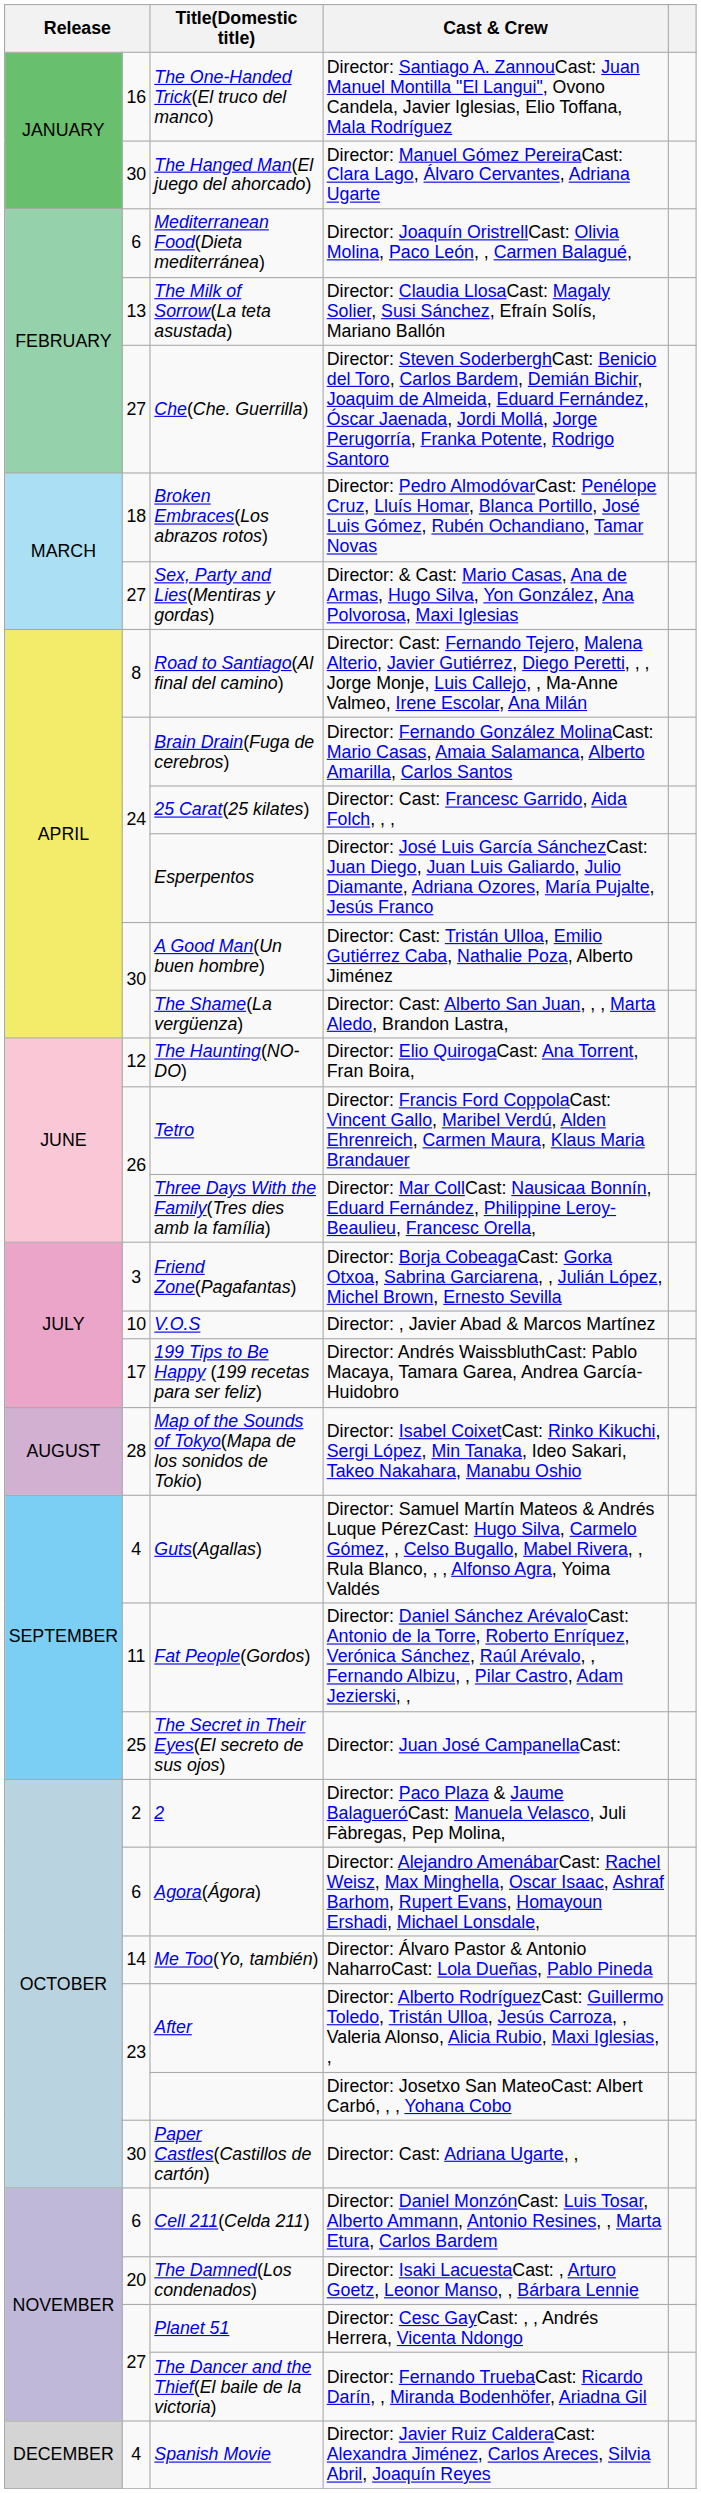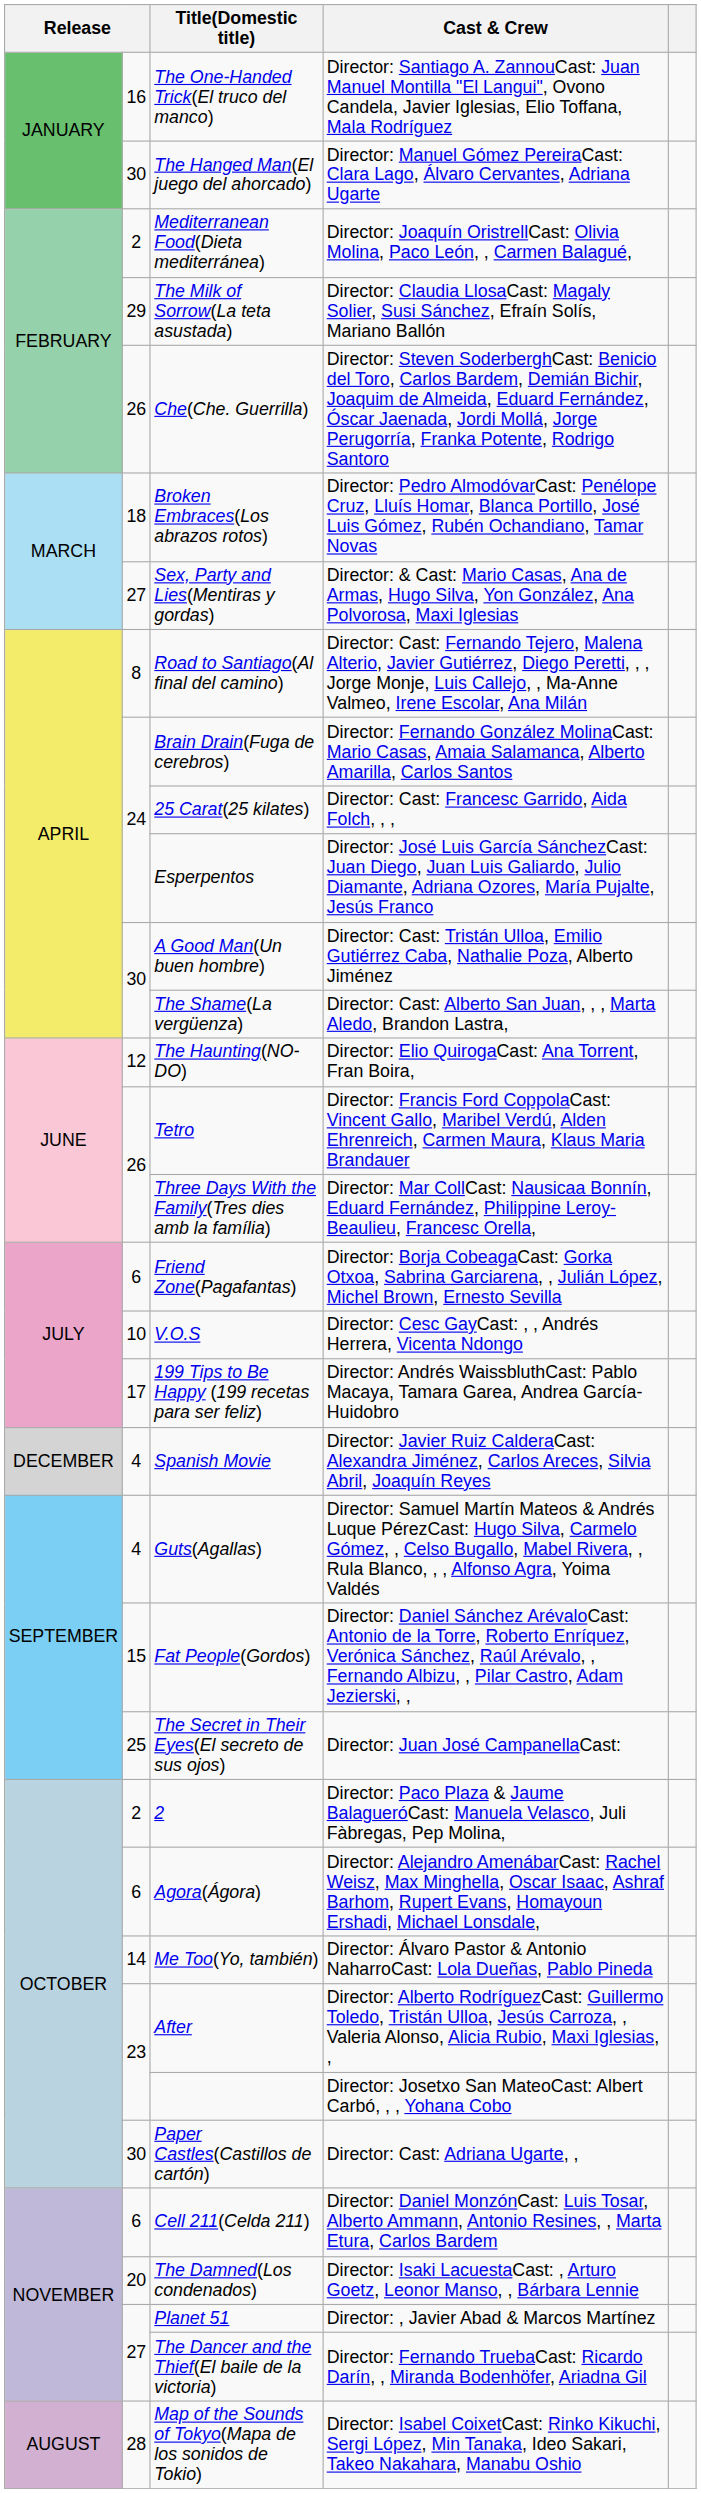Mediterranean Food(Dieta mediterránea) | column 2: 6 -> 2
The Milk of Sorrow(La teta asustada) | column 2: 13 -> 29
Che(Che. Guerrilla) | column 2: 27 -> 26
Friend Zone(Pagafantas) | column 2: 3 -> 6
V.O.S | Cast & Crew: Director: , Javier Abad & Marcos Martínez -> Director: Cesc GayCast: , , Andrés Herrera, Vicenta Ndongo
rows swapped: Map of the Sounds of Tokyo(Mapa de los sonidos de Tokio) <-> Spanish Movie
Fat People(Gordos) | column 2: 11 -> 15
Planet 51 | Cast & Crew: Director: Cesc GayCast: , , Andrés Herrera, Vicenta Ndongo -> Director: , Javier Abad & Marcos Martínez
